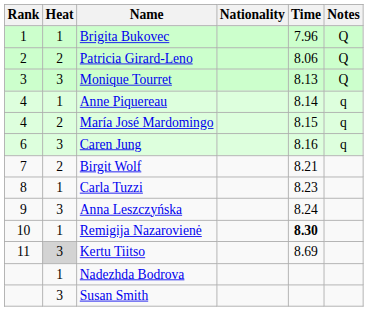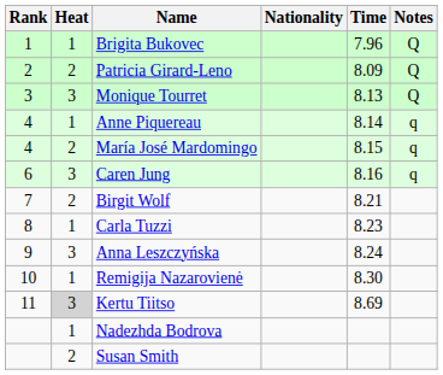Patricia Girard-Leno | Time: 8.06 -> 8.09
Remigija Nazarovienė | Time: bold -> normal
Susan Smith | Heat: 3 -> 2
